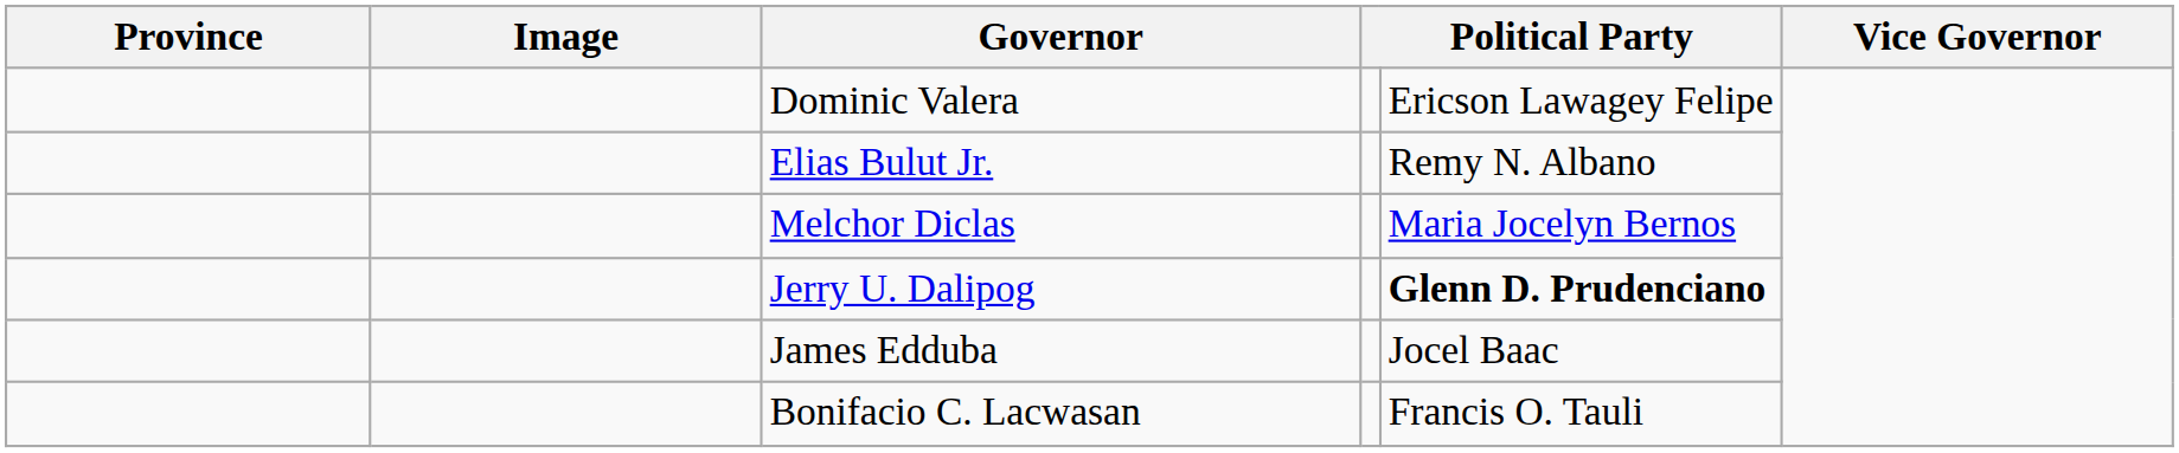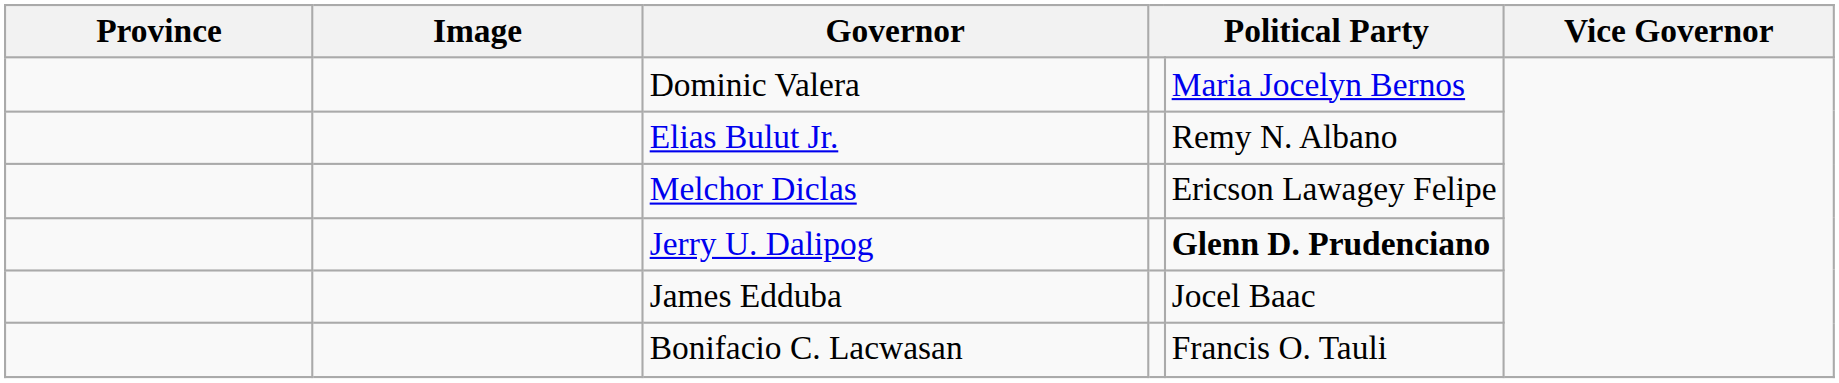Dominic Valera | column 5: Ericson Lawagey Felipe -> Maria Jocelyn Bernos
Melchor Diclas | column 5: Maria Jocelyn Bernos -> Ericson Lawagey Felipe
